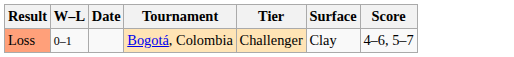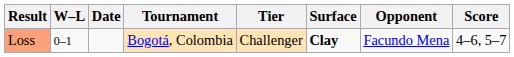+ column: Opponent | Facundo Mena
Loss | Surface: normal -> bold
